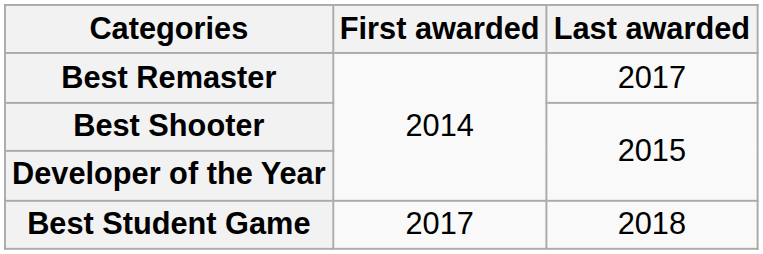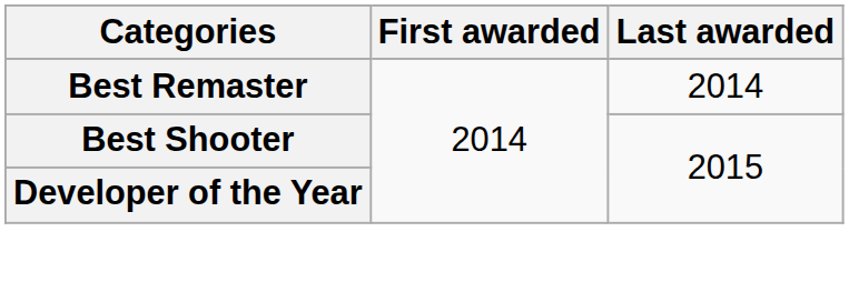Best Remaster | Last awarded: 2017 -> 2014
- row: Best Student Game | 2017 | 2018
